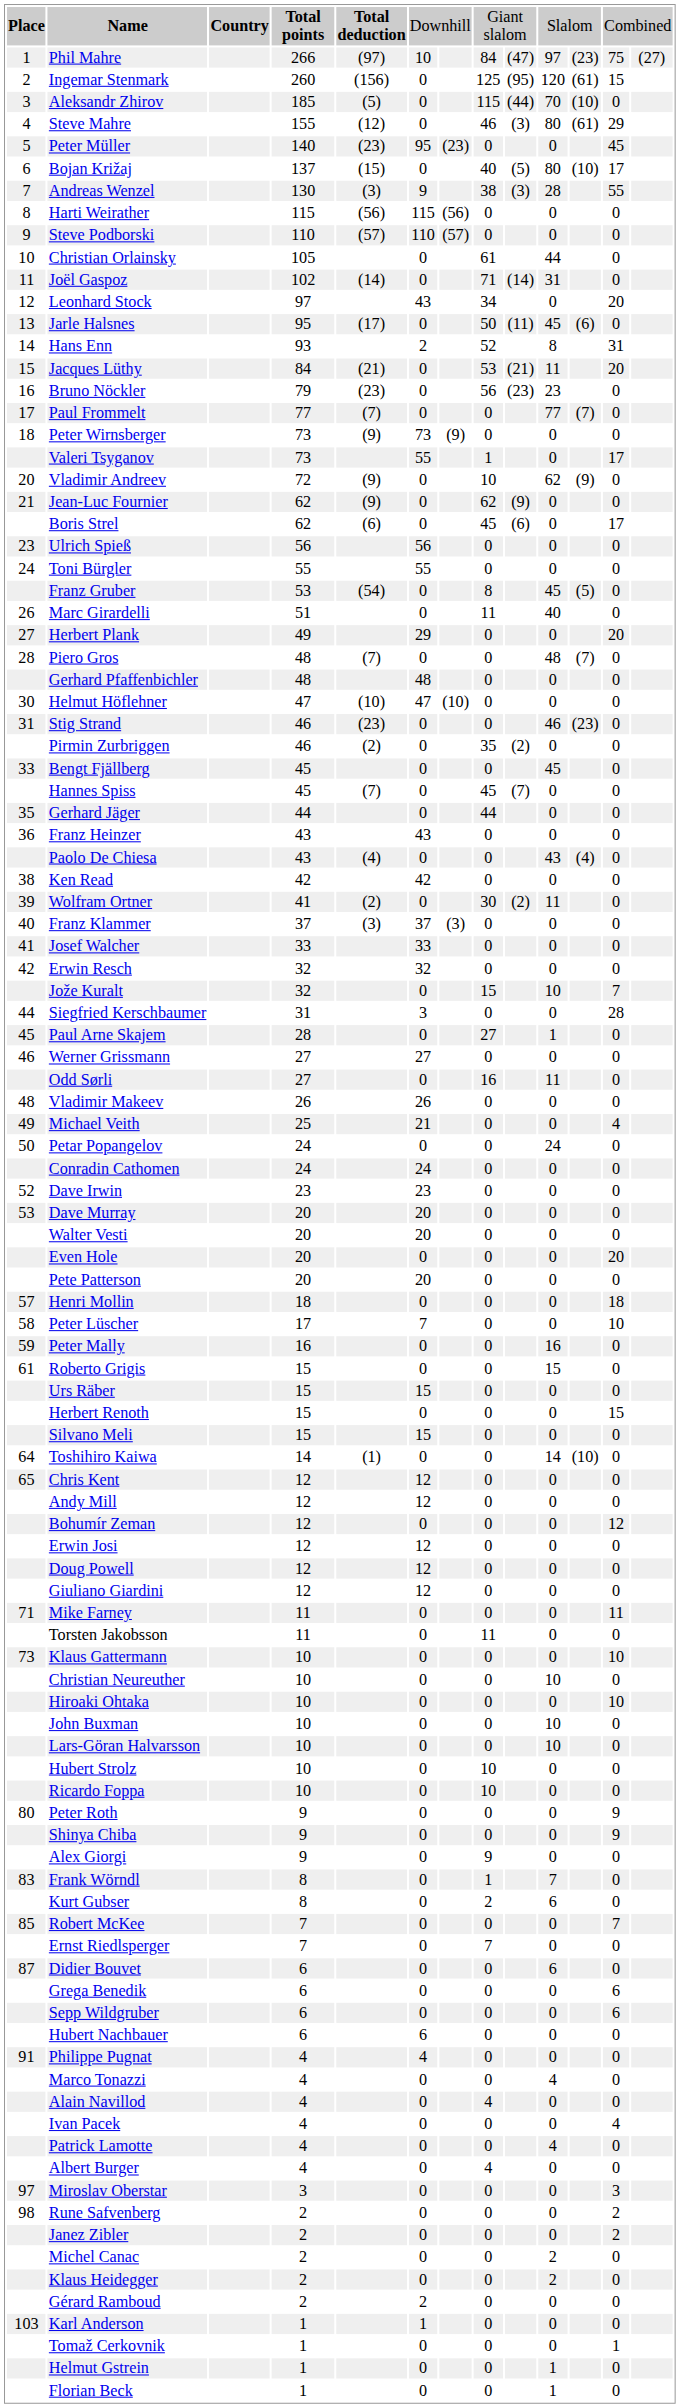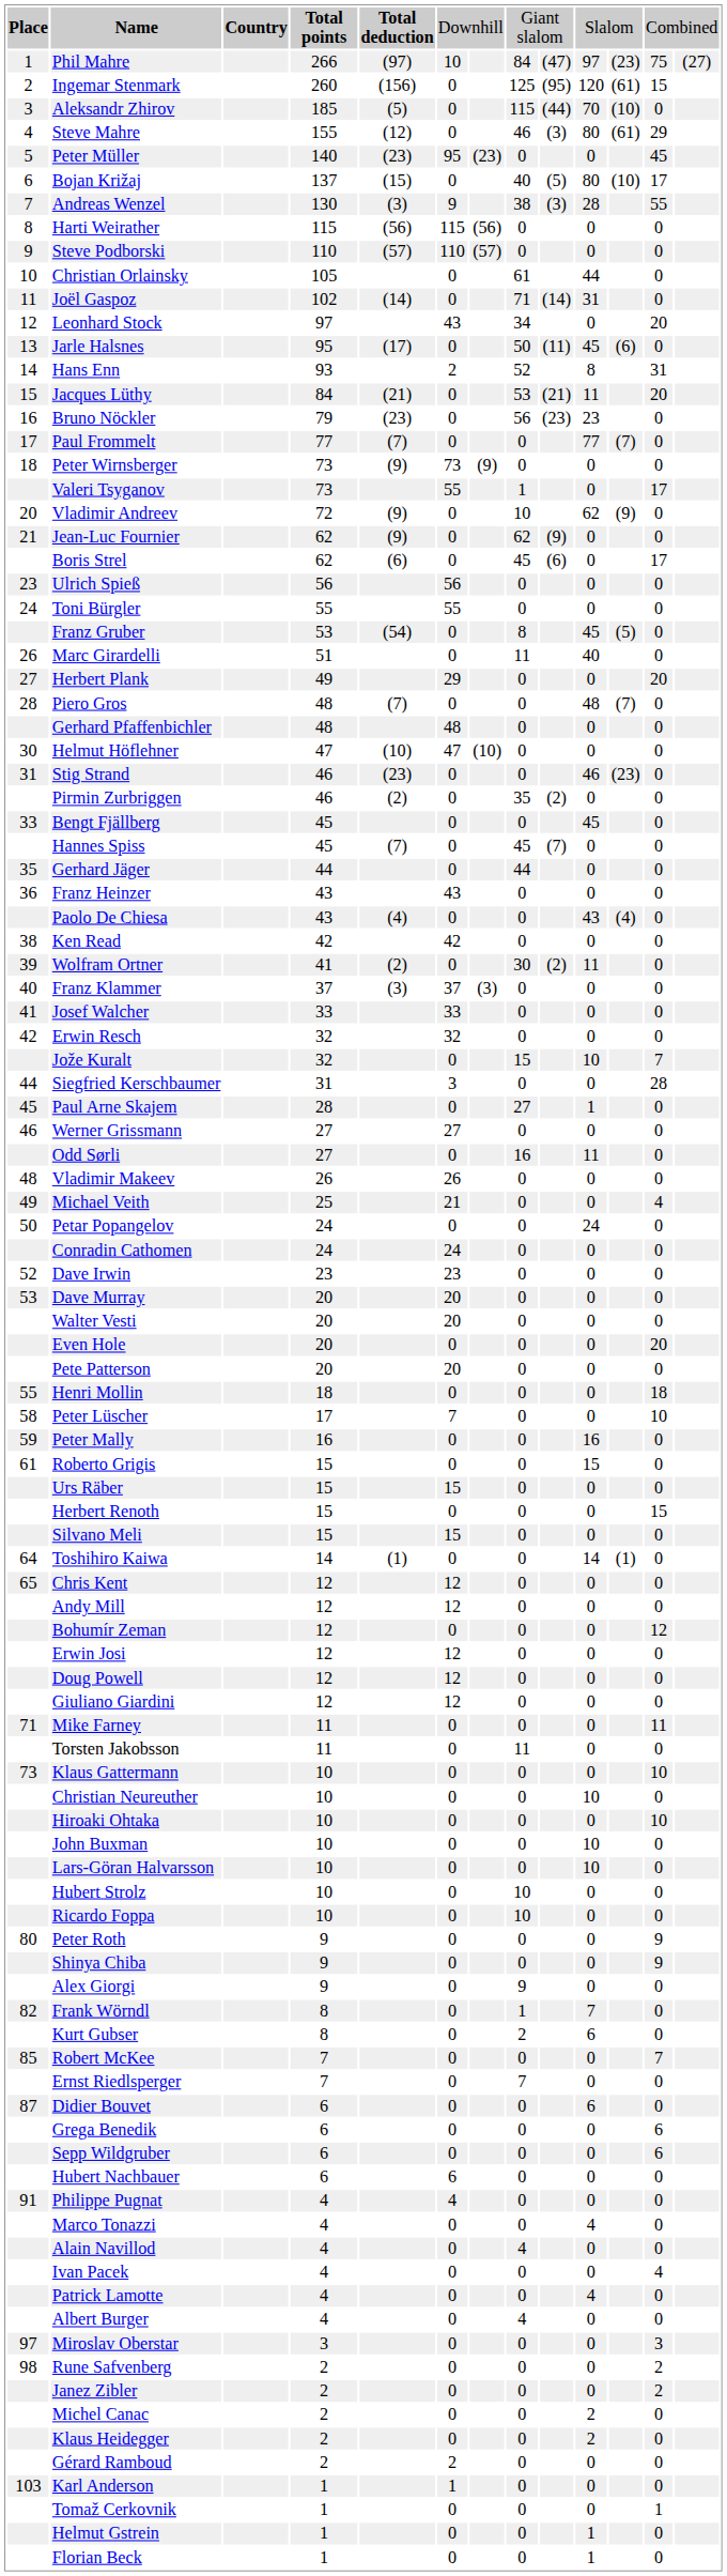Henri Mollin | column 1: 57 -> 55
Toshihiro Kaiwa | column 11: (10) -> (1)
Frank Wörndl | column 1: 83 -> 82
